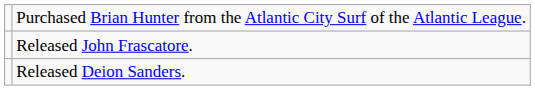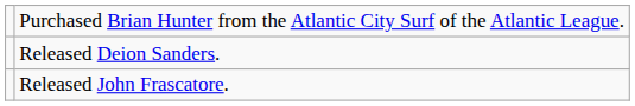rows swapped: Released Deion Sanders. <-> Released John Frascatore.
